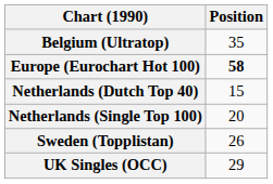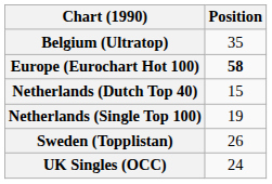Netherlands (Single Top 100) | Position: 20 -> 19
UK Singles (OCC) | Position: 29 -> 24
